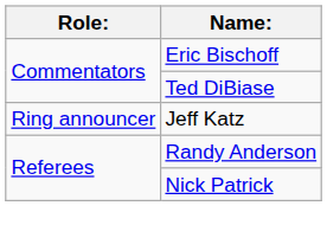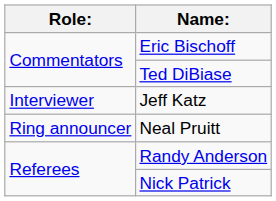Jeff Katz | Role:: Ring announcer -> Interviewer
+ row: Ring announcer | Neal Pruitt
